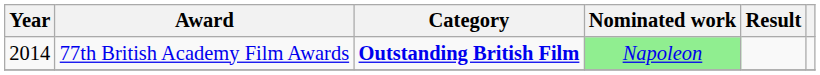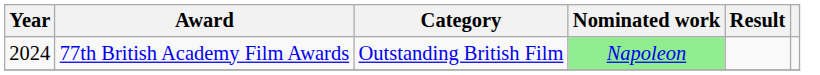77th British Academy Film Awards | Year: 2014 -> 2024
77th British Academy Film Awards | Category: bold -> normal
